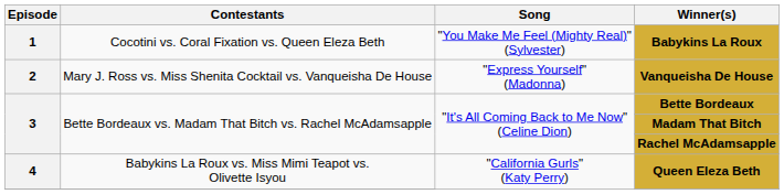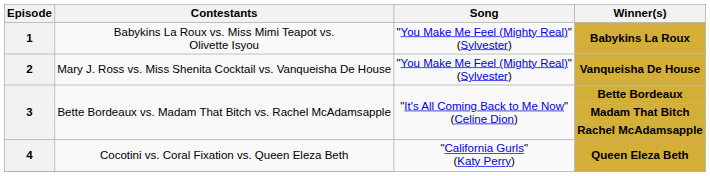Babykins La Roux | Contestants: Cocotini vs. Coral Fixation vs. Queen Eleza Beth -> Babykins La Roux vs. Miss Mimi Teapot vs. Olivette Isyou
Vanqueisha De House | Song: "Express Yourself" (Madonna) -> "You Make Me Feel (Mighty Real)" (Sylvester)
Queen Eleza Beth | Contestants: Babykins La Roux vs. Miss Mimi Teapot vs. Olivette Isyou -> Cocotini vs. Coral Fixation vs. Queen Eleza Beth
